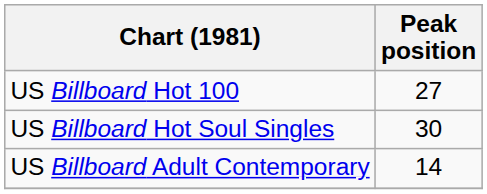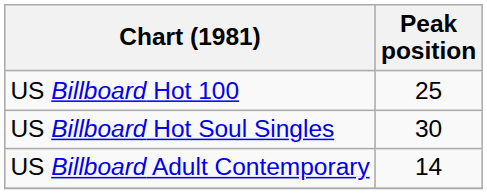US Billboard Hot 100 | Peak position: 27 -> 25
